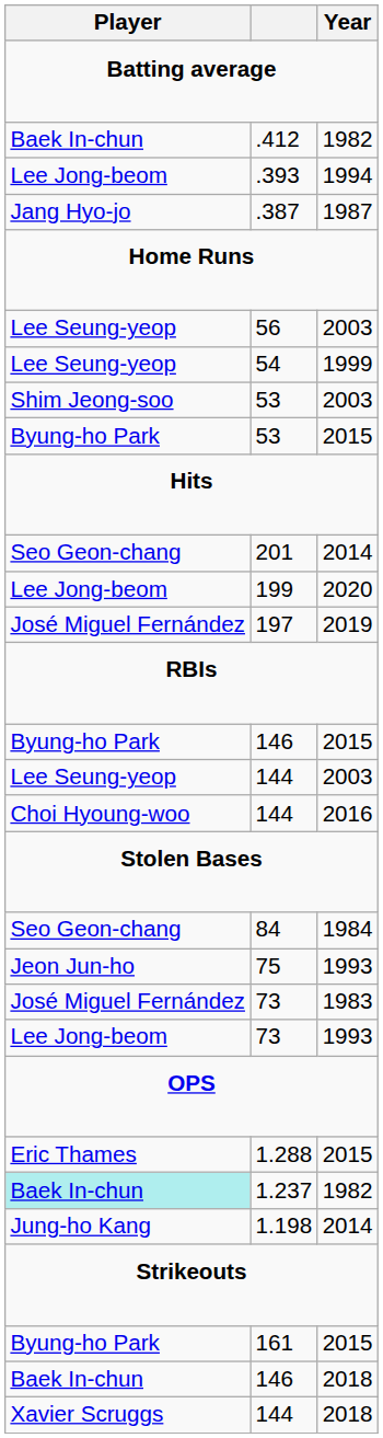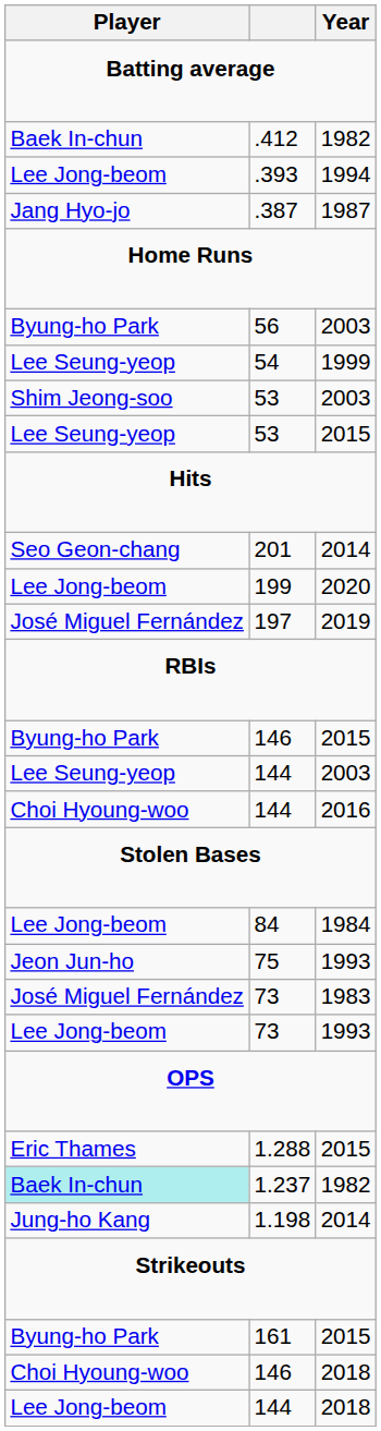56 | Player: Lee Seung-yeop -> Byung-ho Park
53 / 2015 | Player: Byung-ho Park -> Lee Seung-yeop
84 | Player: Seo Geon-chang -> Lee Jong-beom
146 / 2018 | Player: Baek In-chun -> Choi Hyoung-woo
144 / 2018 | Player: Xavier Scruggs -> Lee Jong-beom
